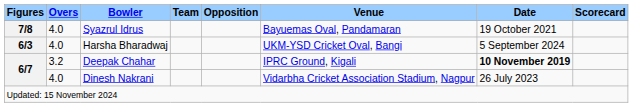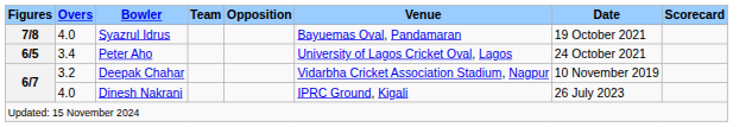- row: 6/3 | 4.0 | Harsha Bharadwaj | UKM-YSD Cricket Oval, Bangi | 5 September 2024
+ row: 6/5 | 3.4 | Peter Aho | University of Lagos Cricket Oval, Lagos | 24 October 2021
Deepak Chahar | Venue: IPRC Ground, Kigali -> Vidarbha Cricket Association Stadium, Nagpur
Deepak Chahar | Date: bold -> normal
Dinesh Nakrani | Venue: Vidarbha Cricket Association Stadium, Nagpur -> IPRC Ground, Kigali
